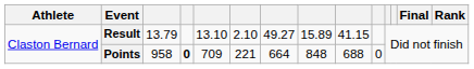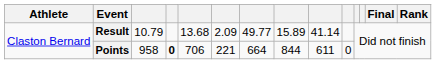Result | column 3: 13.79 -> 10.79
Result | column 5: 13.10 -> 13.68
Result | column 6: 2.10 -> 2.09
Result | column 7: 49.27 -> 49.77
Result | column 9: 41.15 -> 41.14
Points | column 5: 709 -> 706
Points | column 8: 848 -> 844
Points | column 9: 688 -> 611
